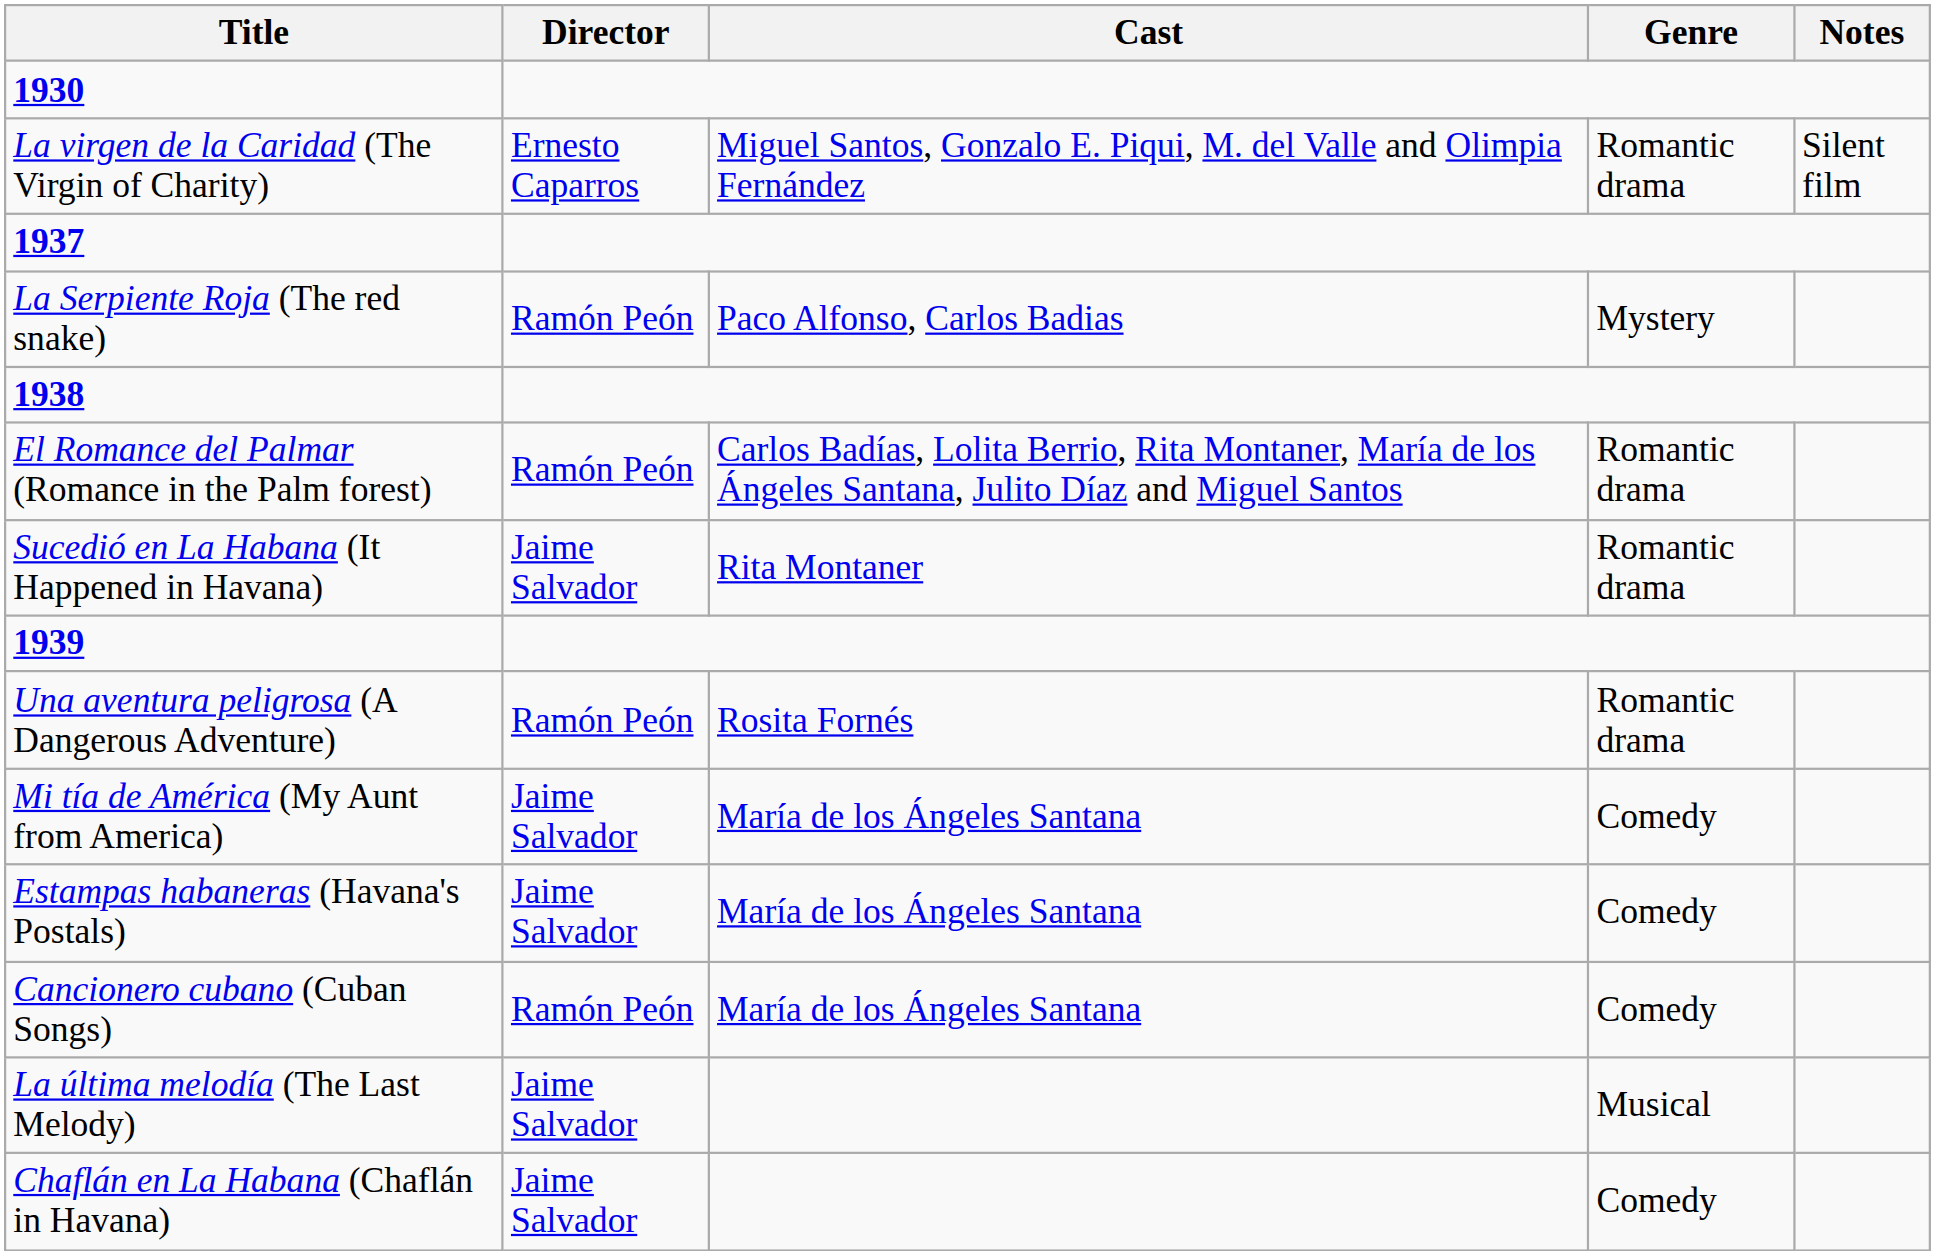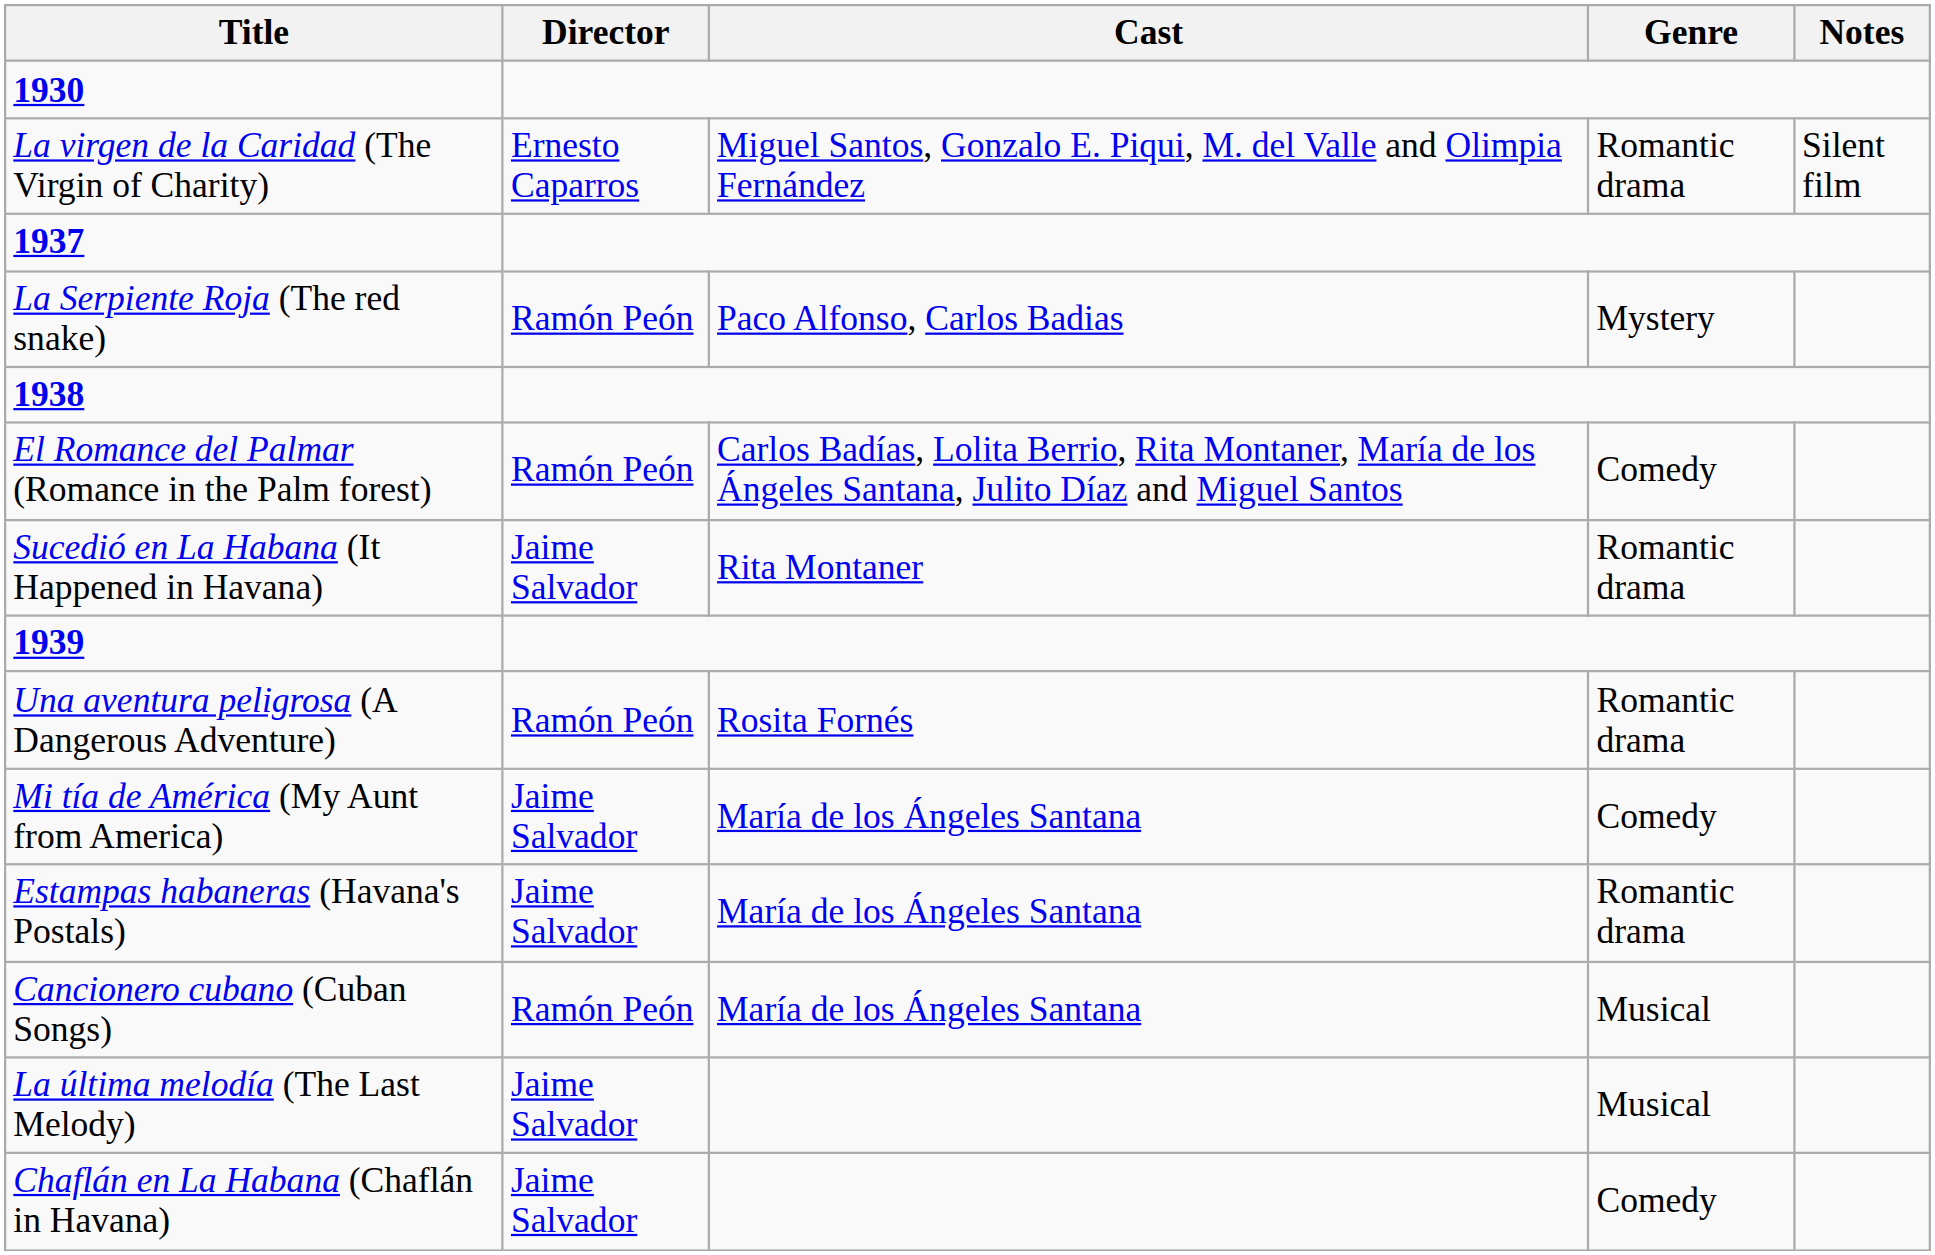El Romance del Palmar (Romance in the Palm forest) | Genre: Romantic drama -> Comedy
Estampas habaneras (Havana's Postals) | Genre: Comedy -> Romantic drama
Cancionero cubano (Cuban Songs) | Genre: Comedy -> Musical
